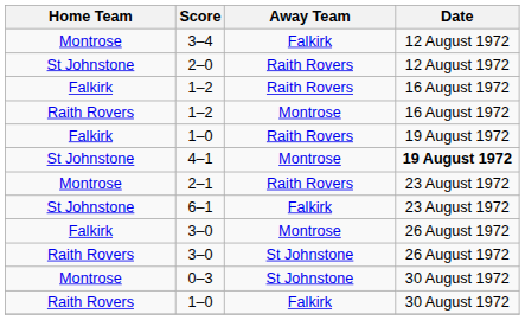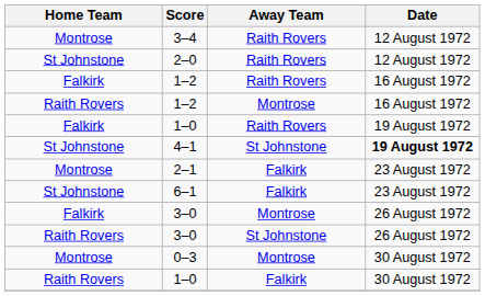3–4 | Away Team: Falkirk -> Raith Rovers
4–1 | Away Team: Montrose -> St Johnstone
2–1 | Away Team: Raith Rovers -> Falkirk
0–3 | Away Team: St Johnstone -> Montrose
